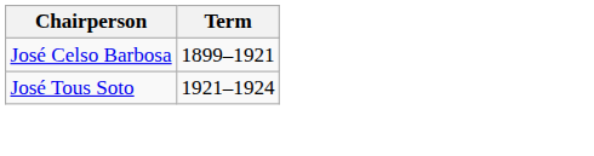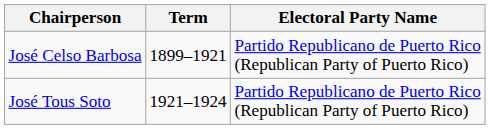+ column: Electoral Party Name | Partido Republicano de Puerto Rico (Republican Party of Puerto Rico) | Partido Republicano de Puerto Rico (Republican Party of Puerto Rico)
